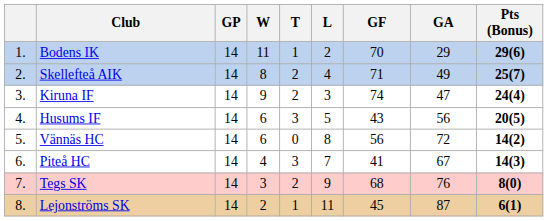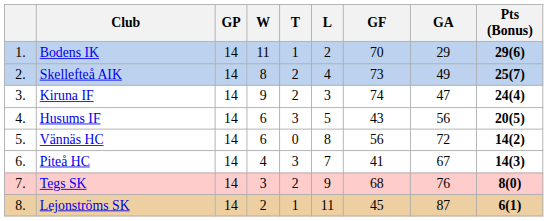Skellefteå AIK | GF: 71 -> 73
